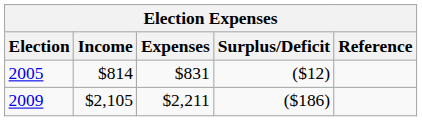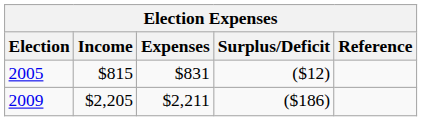2005 | Income: $814 -> $815
2009 | Income: $2,105 -> $2,205
